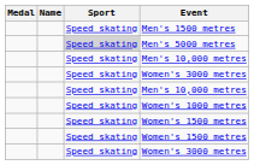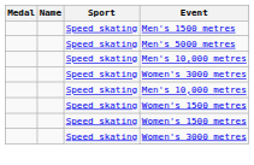Men's 5000 metres | Sport: lightgrey background -> no background
- row: Speed skating | Women's 1000 metres
